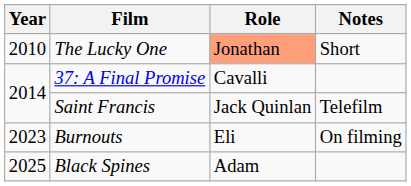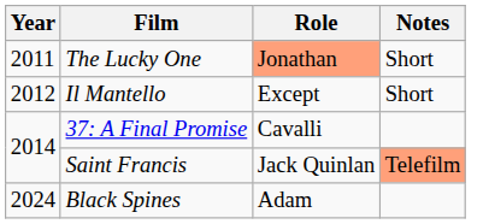The Lucky One | Year: 2010 -> 2011
+ row: 2012 | Il Mantello | Except | Short
Saint Francis | Notes: no background -> lightsalmon background
- row: 2023 | Burnouts | Eli | On filming
Black Spines | Year: 2025 -> 2024
